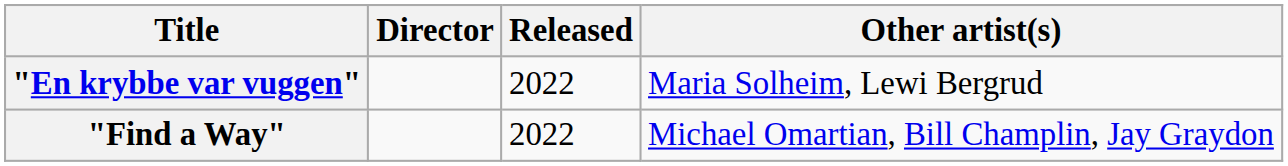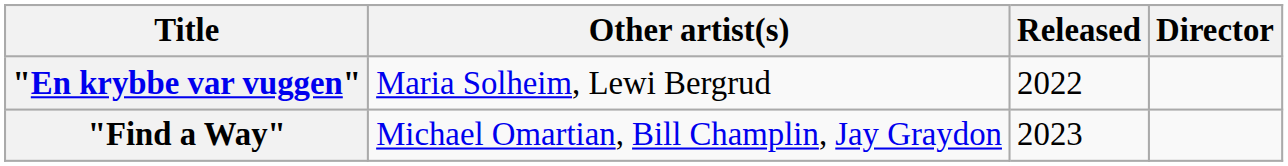columns swapped: Other artist(s) <-> Director
"Find a Way" | Released: 2022 -> 2023
